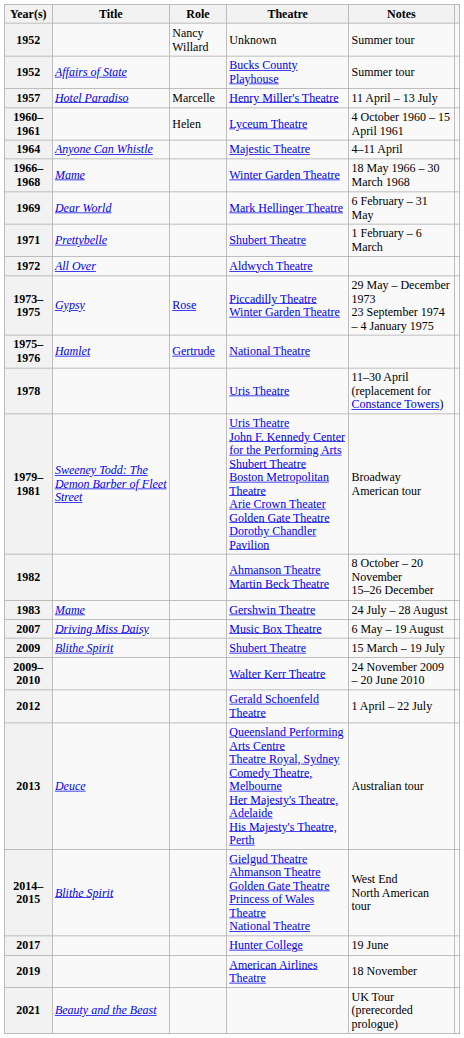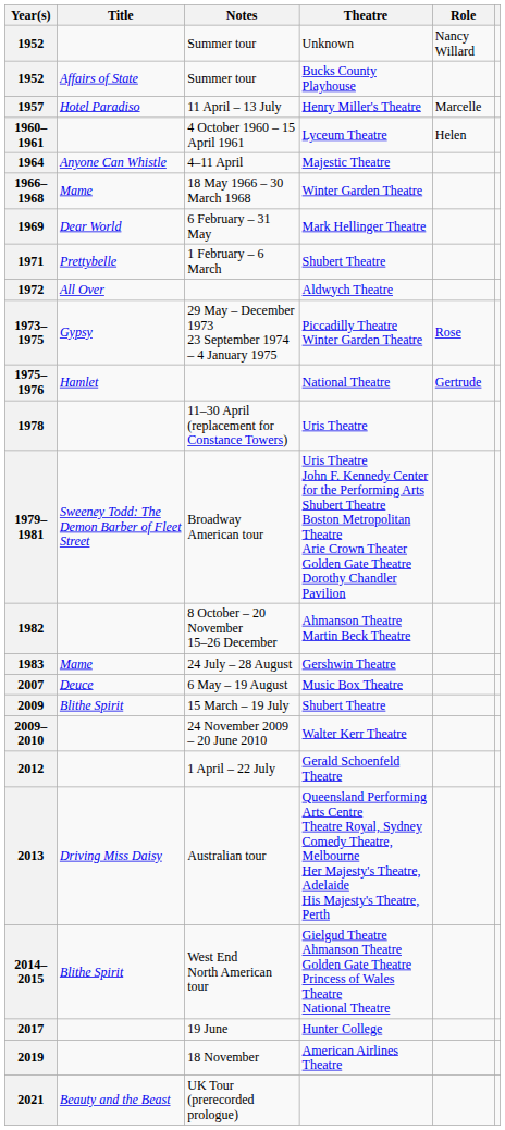columns swapped: Role <-> Notes
2007 | Title: Driving Miss Daisy -> Deuce
2013 | Title: Deuce -> Driving Miss Daisy
